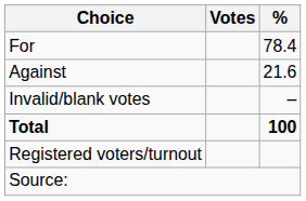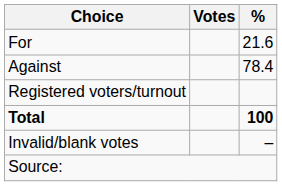For | %: 78.4 -> 21.6
Against | %: 21.6 -> 78.4
rows swapped: Invalid/blank votes <-> Registered voters/turnout
